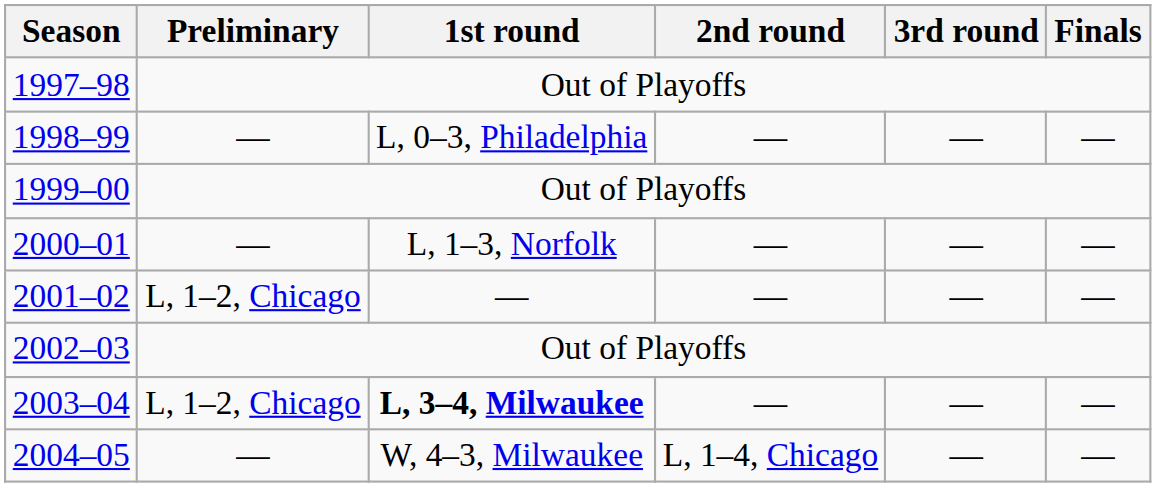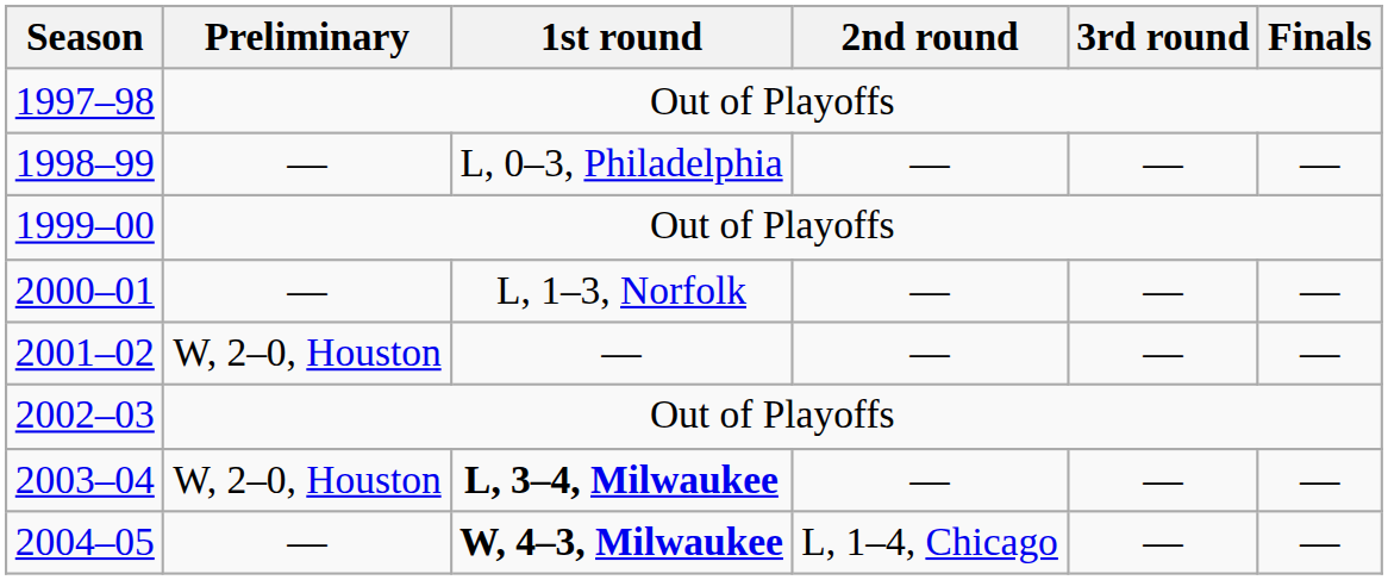2001–02 | Preliminary: L, 1–2, Chicago -> W, 2–0, Houston
2003–04 | Preliminary: L, 1–2, Chicago -> W, 2–0, Houston
2004–05 | 1st round: normal -> bold
